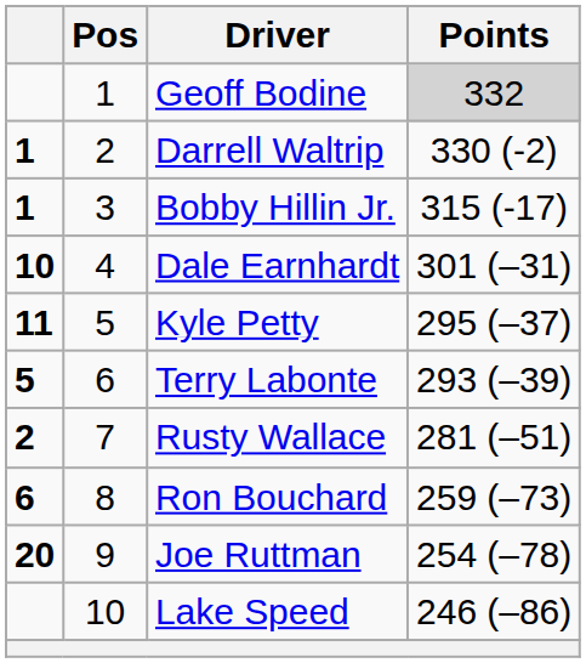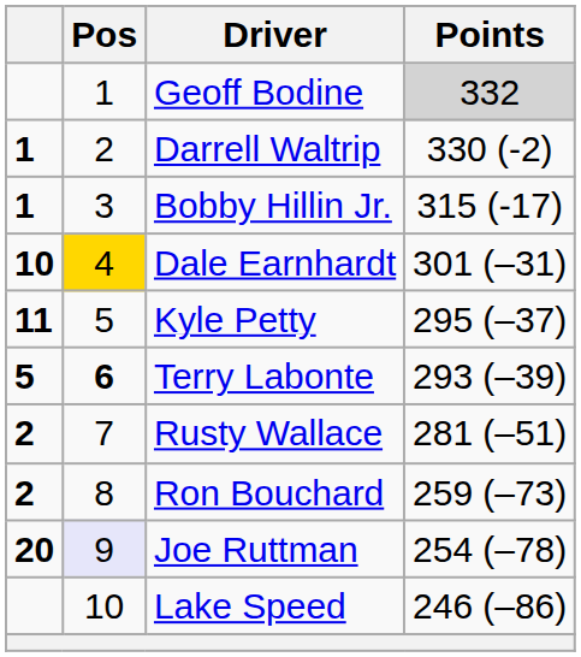Dale Earnhardt | Pos: no background -> gold background
Terry Labonte | Pos: normal -> bold
Ron Bouchard | column 1: 6 -> 2
Joe Ruttman | Pos: no background -> lavender background
